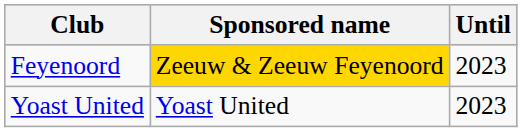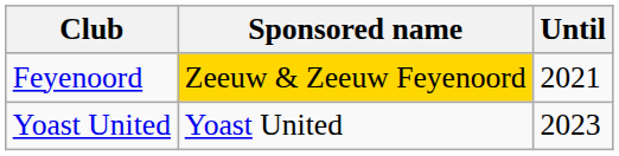Feyenoord | Until: 2023 -> 2021
